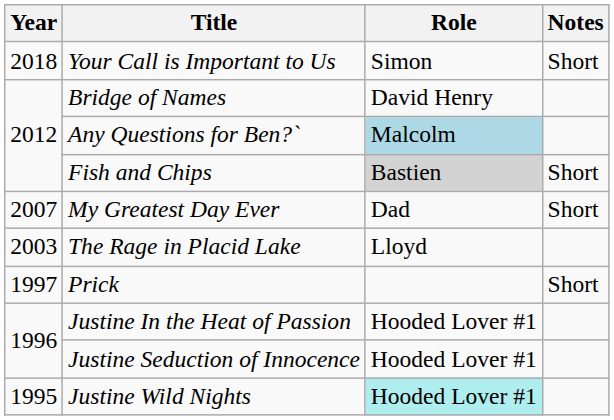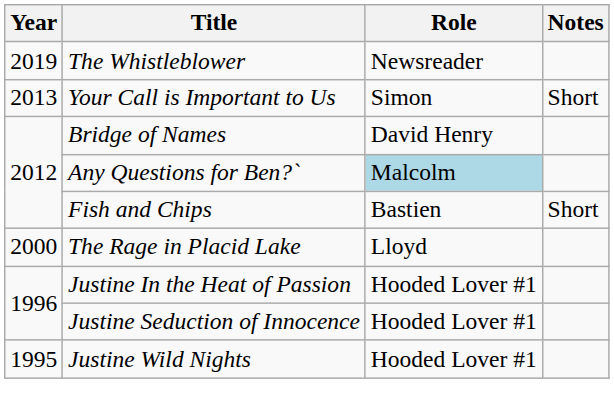+ row: 2019 | The Whistleblower | Newsreader
Your Call is Important to Us | Year: 2018 -> 2013
Fish and Chips | Role: lightgrey background -> no background
- row: 2007 | My Greatest Day Ever | Dad | Short
The Rage in Placid Lake | Year: 2003 -> 2000
- row: 1997 | Prick | Short
Justine Wild Nights | Role: paleturquoise background -> no background
